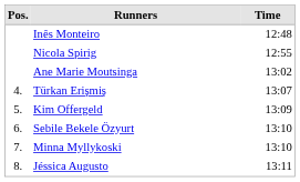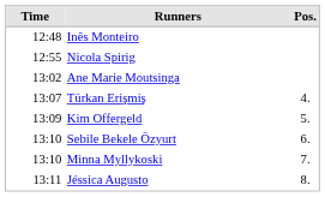columns swapped: Pos. <-> Time
